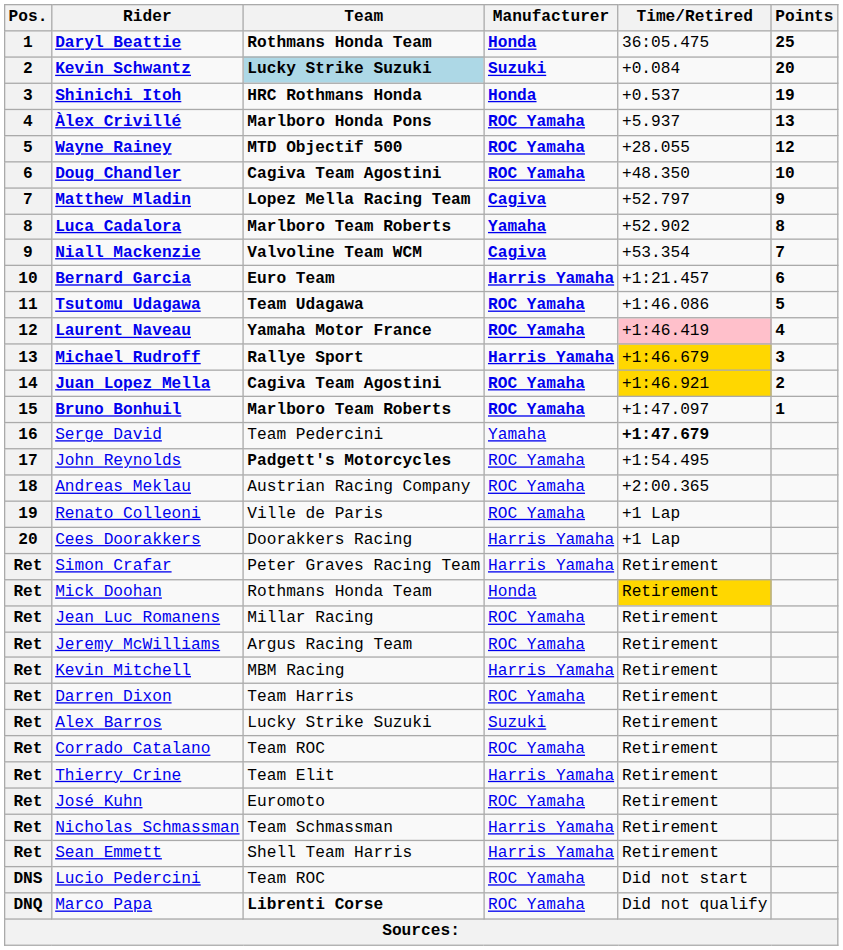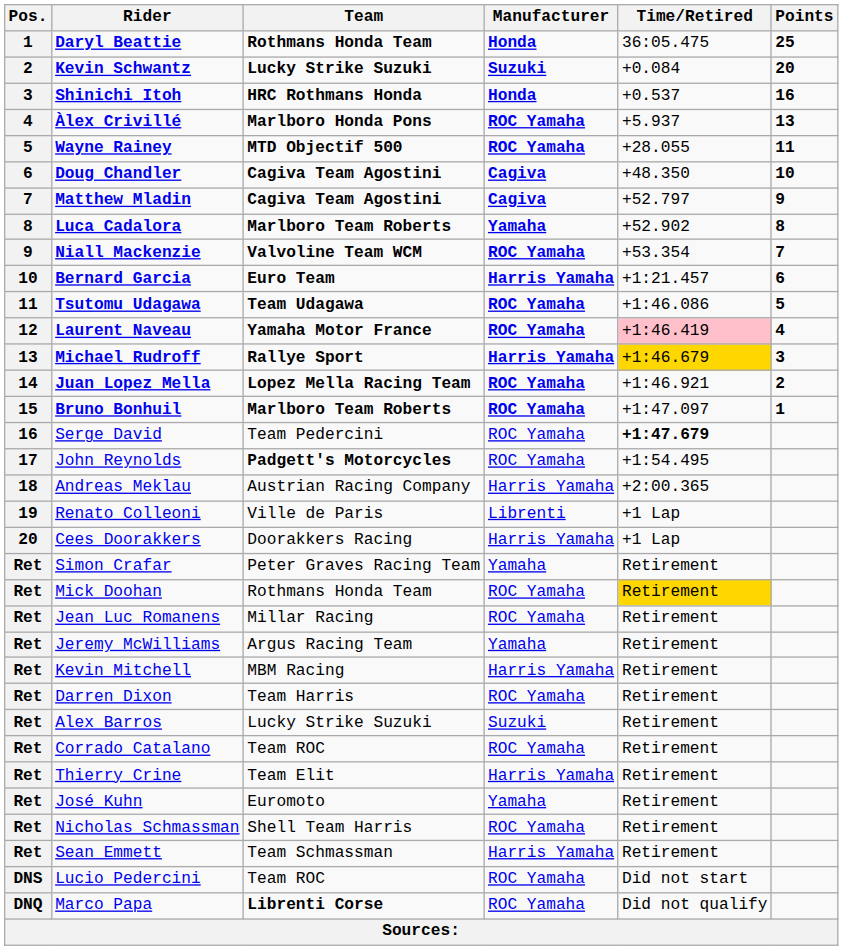Kevin Schwantz | Team: lightblue background -> no background
Shinichi Itoh | Points: 19 -> 16
Wayne Rainey | Points: 12 -> 11
Doug Chandler | Manufacturer: ROC Yamaha -> Cagiva
Matthew Mladin | Team: Lopez Mella Racing Team -> Cagiva Team Agostini
Niall Mackenzie | Manufacturer: Cagiva -> ROC Yamaha
Juan Lopez Mella | Team: Cagiva Team Agostini -> Lopez Mella Racing Team
Juan Lopez Mella | Time/Retired: gold background -> no background
Serge David | Manufacturer: Yamaha -> ROC Yamaha
Andreas Meklau | Manufacturer: ROC Yamaha -> Harris Yamaha
Renato Colleoni | Manufacturer: ROC Yamaha -> Librenti
Simon Crafar | Manufacturer: Harris Yamaha -> Yamaha
Mick Doohan | Manufacturer: Honda -> ROC Yamaha
Jeremy McWilliams | Manufacturer: ROC Yamaha -> Yamaha
José Kuhn | Manufacturer: ROC Yamaha -> Yamaha
Nicholas Schmassman | Team: Team Schmassman -> Shell Team Harris
Nicholas Schmassman | Manufacturer: Harris Yamaha -> ROC Yamaha
Sean Emmett | Team: Shell Team Harris -> Team Schmassman
